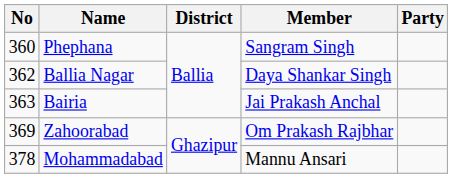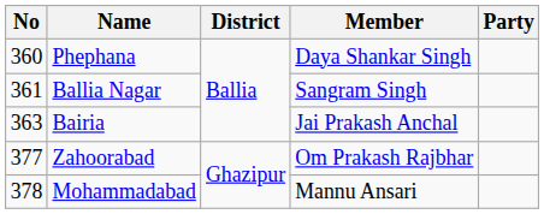Phephana | Member: Sangram Singh -> Daya Shankar Singh
Ballia Nagar | No: 362 -> 361
Ballia Nagar | Member: Daya Shankar Singh -> Sangram Singh
Zahoorabad | No: 369 -> 377
